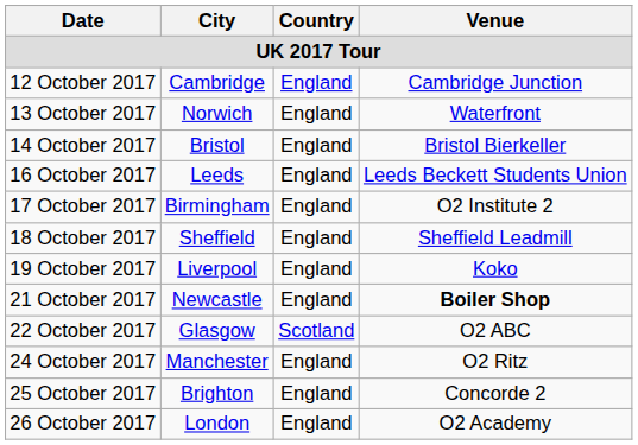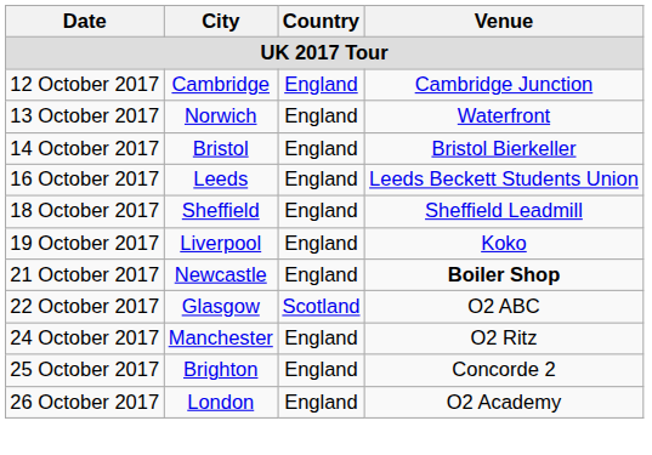- row: 17 October 2017 | Birmingham | England | O2 Institute 2
